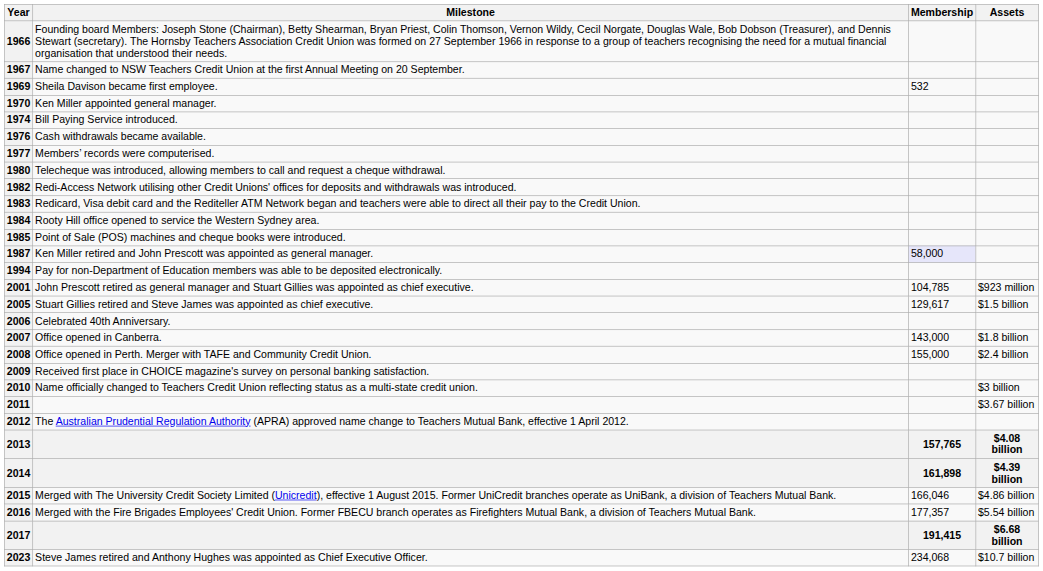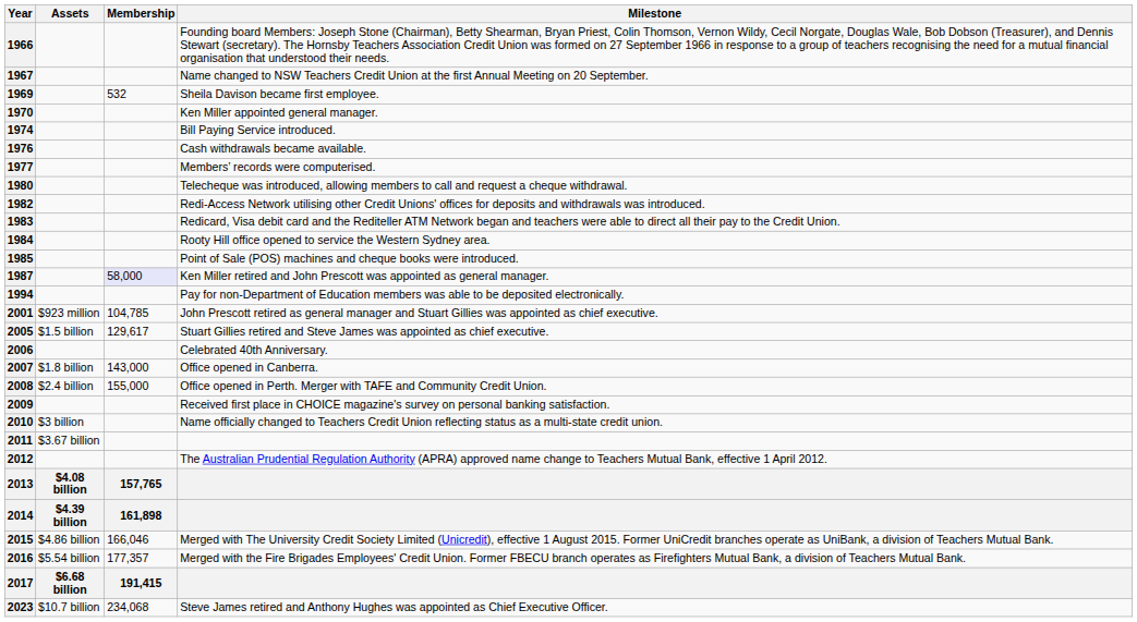columns swapped: Milestone <-> Assets
